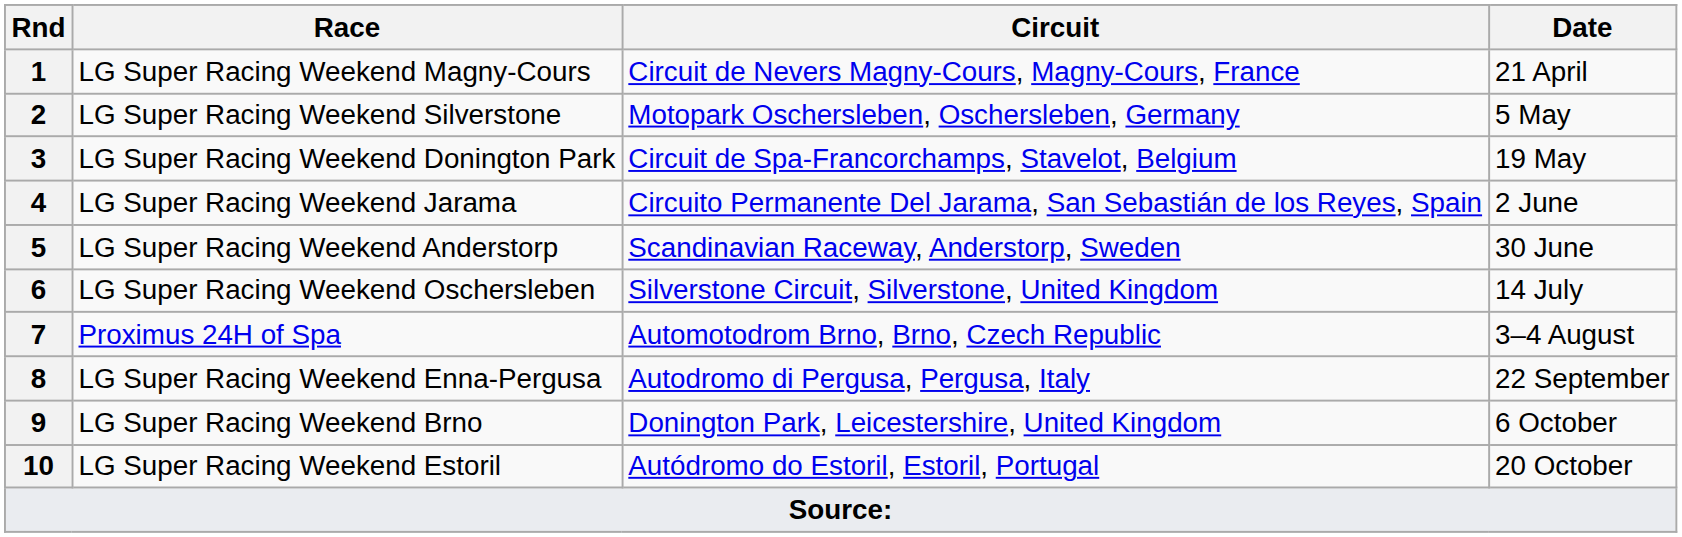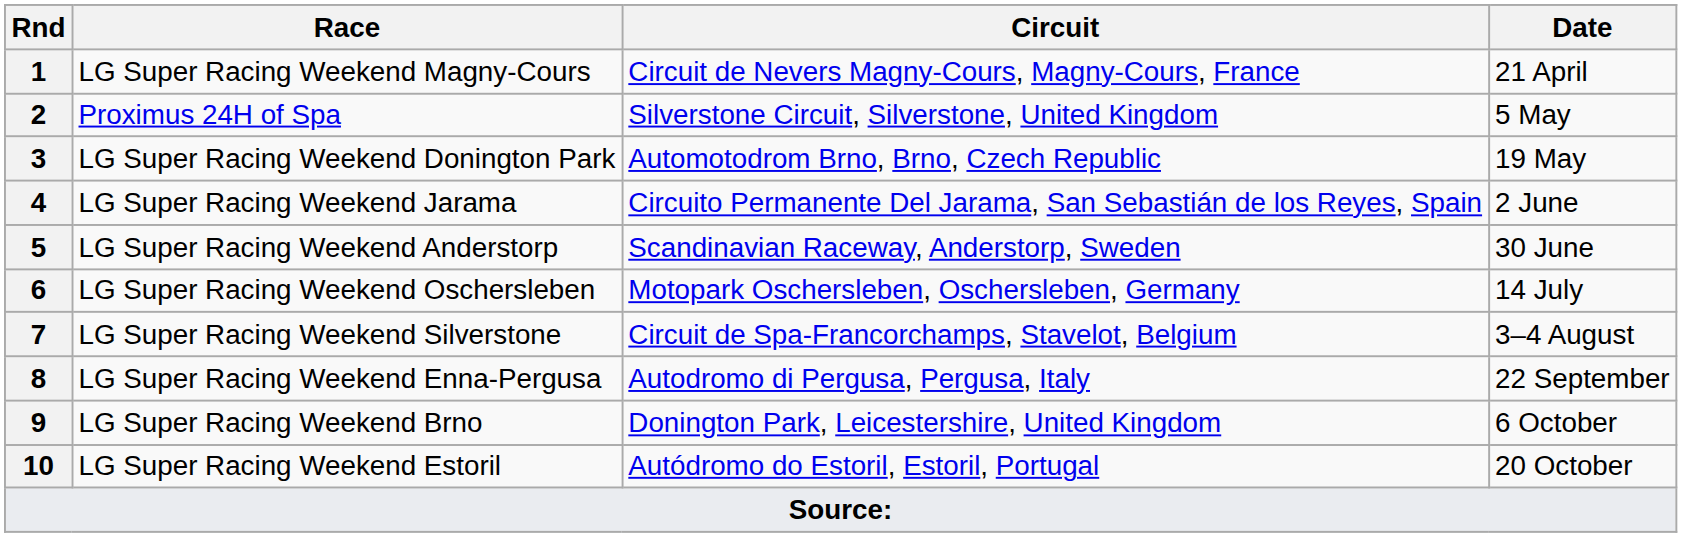2 | Race: LG Super Racing Weekend Silverstone -> Proximus 24H of Spa
2 | Circuit: Motopark Oschersleben, Oschersleben, Germany -> Silverstone Circuit, Silverstone, United Kingdom
3 | Circuit: Circuit de Spa-Francorchamps, Stavelot, Belgium -> Automotodrom Brno, Brno, Czech Republic
6 | Circuit: Silverstone Circuit, Silverstone, United Kingdom -> Motopark Oschersleben, Oschersleben, Germany
7 | Race: Proximus 24H of Spa -> LG Super Racing Weekend Silverstone
7 | Circuit: Automotodrom Brno, Brno, Czech Republic -> Circuit de Spa-Francorchamps, Stavelot, Belgium
